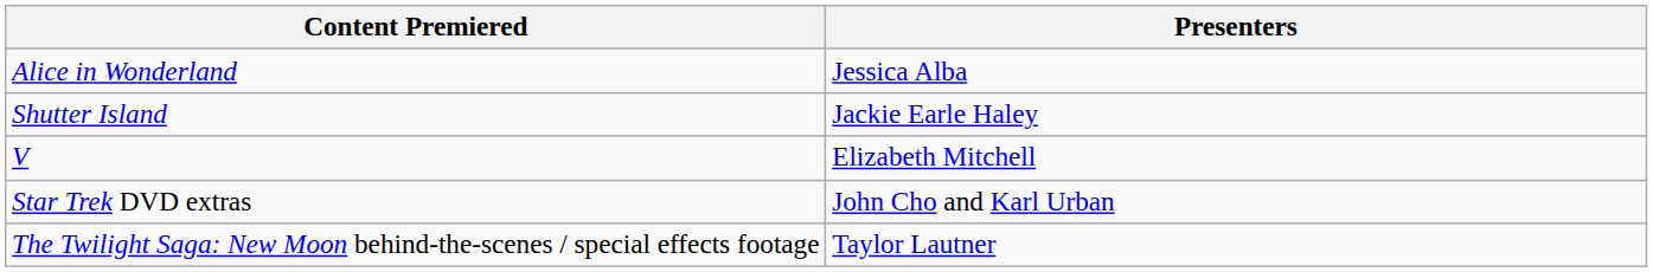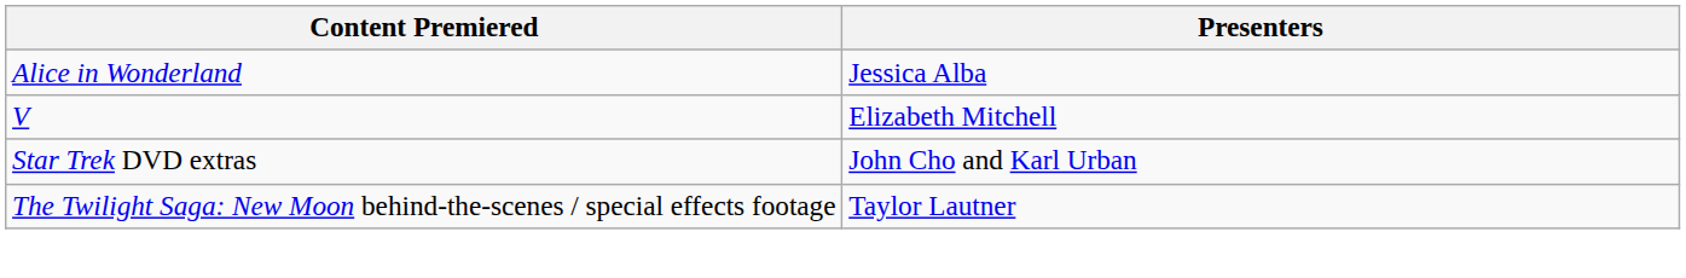- row: Shutter Island | Jackie Earle Haley
